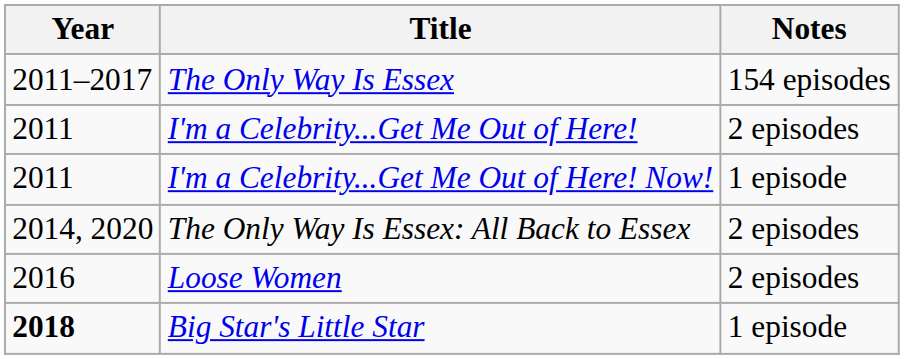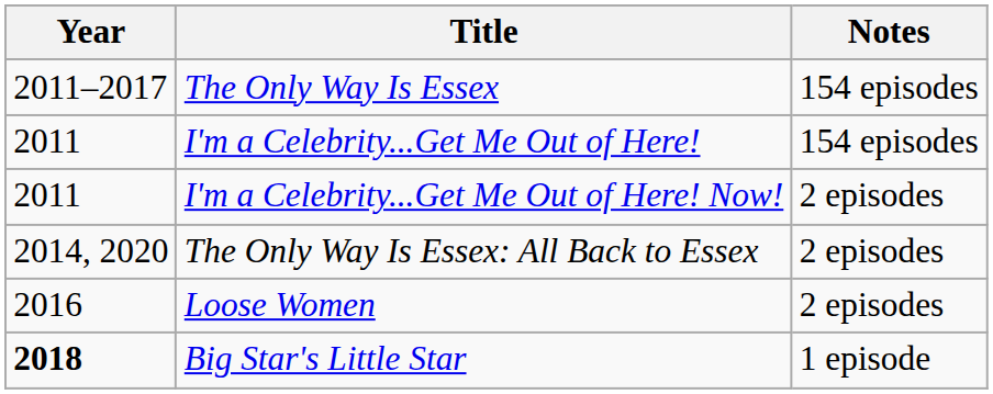I'm a Celebrity...Get Me Out of Here! | Notes: 2 episodes -> 154 episodes
I'm a Celebrity...Get Me Out of Here! Now! | Notes: 1 episode -> 2 episodes
